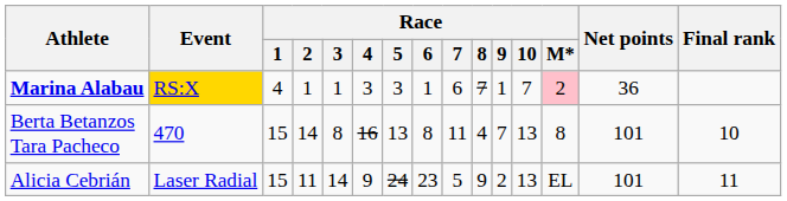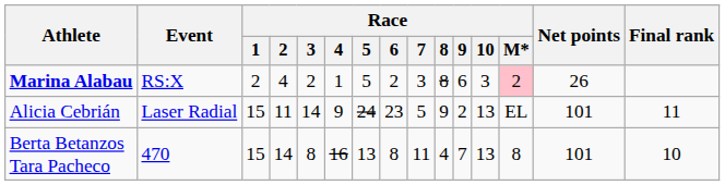Marina Alabau | Event: gold background -> no background
Marina Alabau | Race / 1: 4 -> 2
Marina Alabau | Race / 2: 1 -> 4
Marina Alabau | Race / 3: 1 -> 2
Marina Alabau | Race / 4: 3 -> 1
Marina Alabau | Race / 5: 3 -> 5
Marina Alabau | Race / 6: 1 -> 2
Marina Alabau | Race / 7: 6 -> 3
Marina Alabau | Race / 8: 7 -> 8
Marina Alabau | Race / 9: 1 -> 6
Marina Alabau | Race / 10: 7 -> 3
Marina Alabau | Net points: 36 -> 26
rows swapped: Alicia Cebrián <-> Berta Betanzos Tara Pacheco
